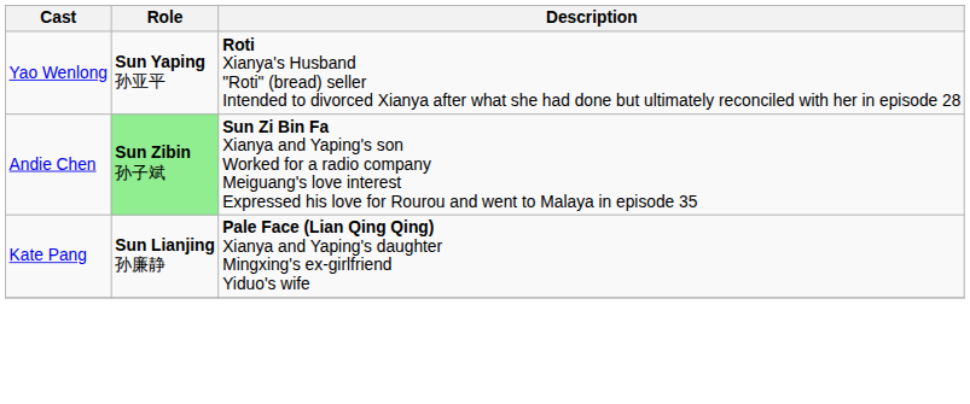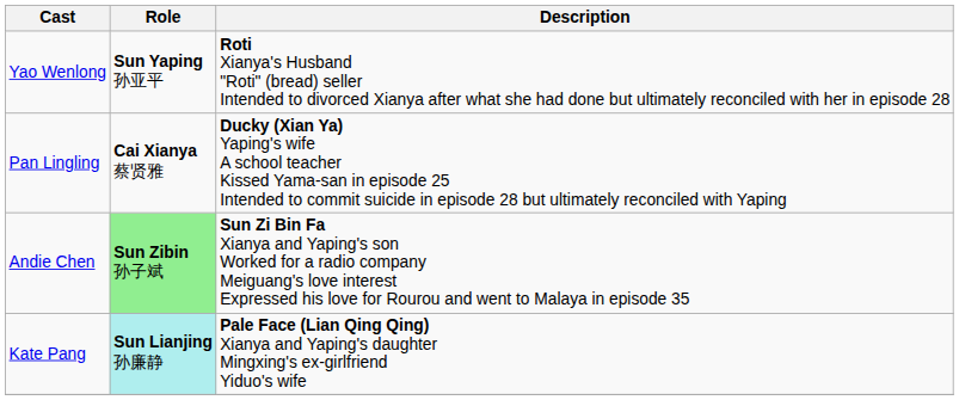+ row: Pan Lingling | Cai Xianya 蔡贤雅 | Ducky (Xian Ya) Yaping's wife A school teacher Kissed Yama-san in episode 25 Intended to commit suicide in episode 28 but ultimately reconciled with Yaping
Kate Pang | Role: no background -> paleturquoise background
